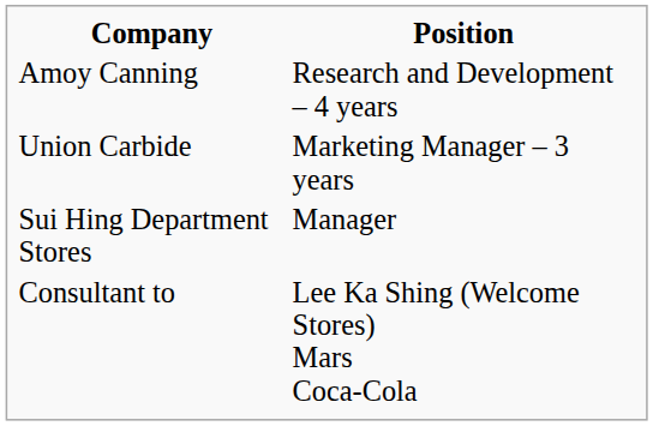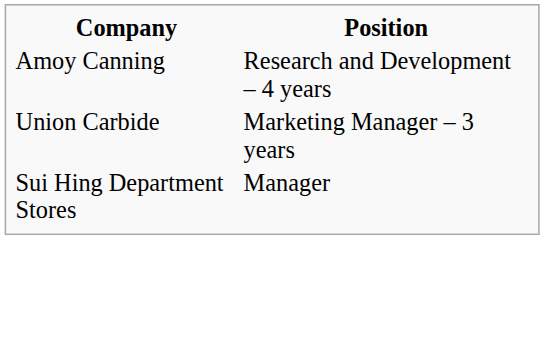- row: Consultant to | Lee Ka Shing (Welcome Stores) Mars Coca-Cola
